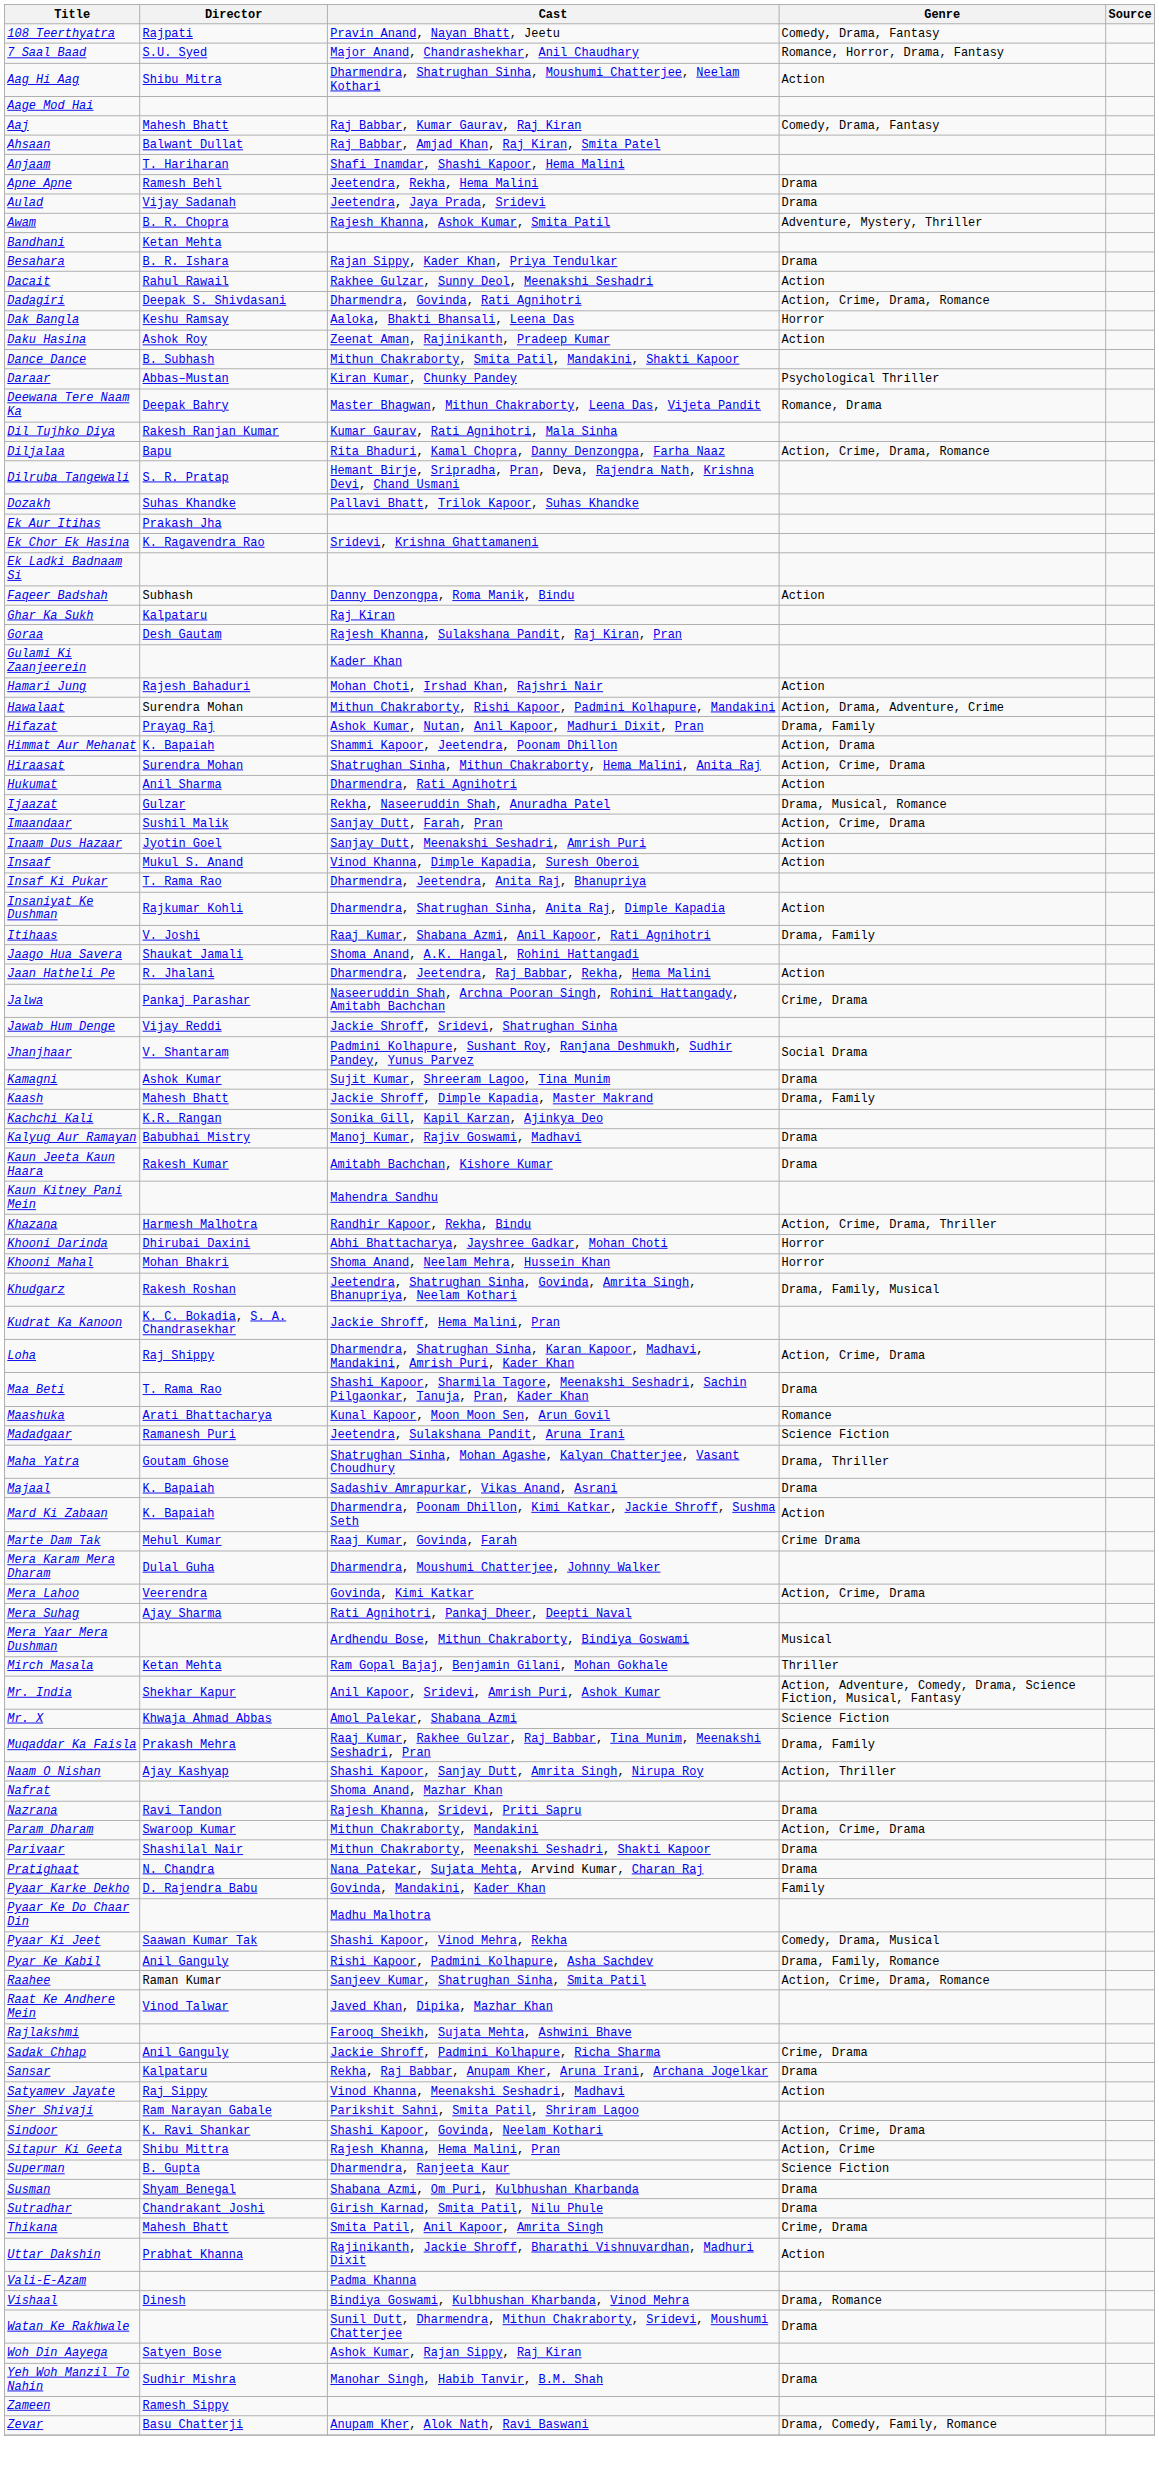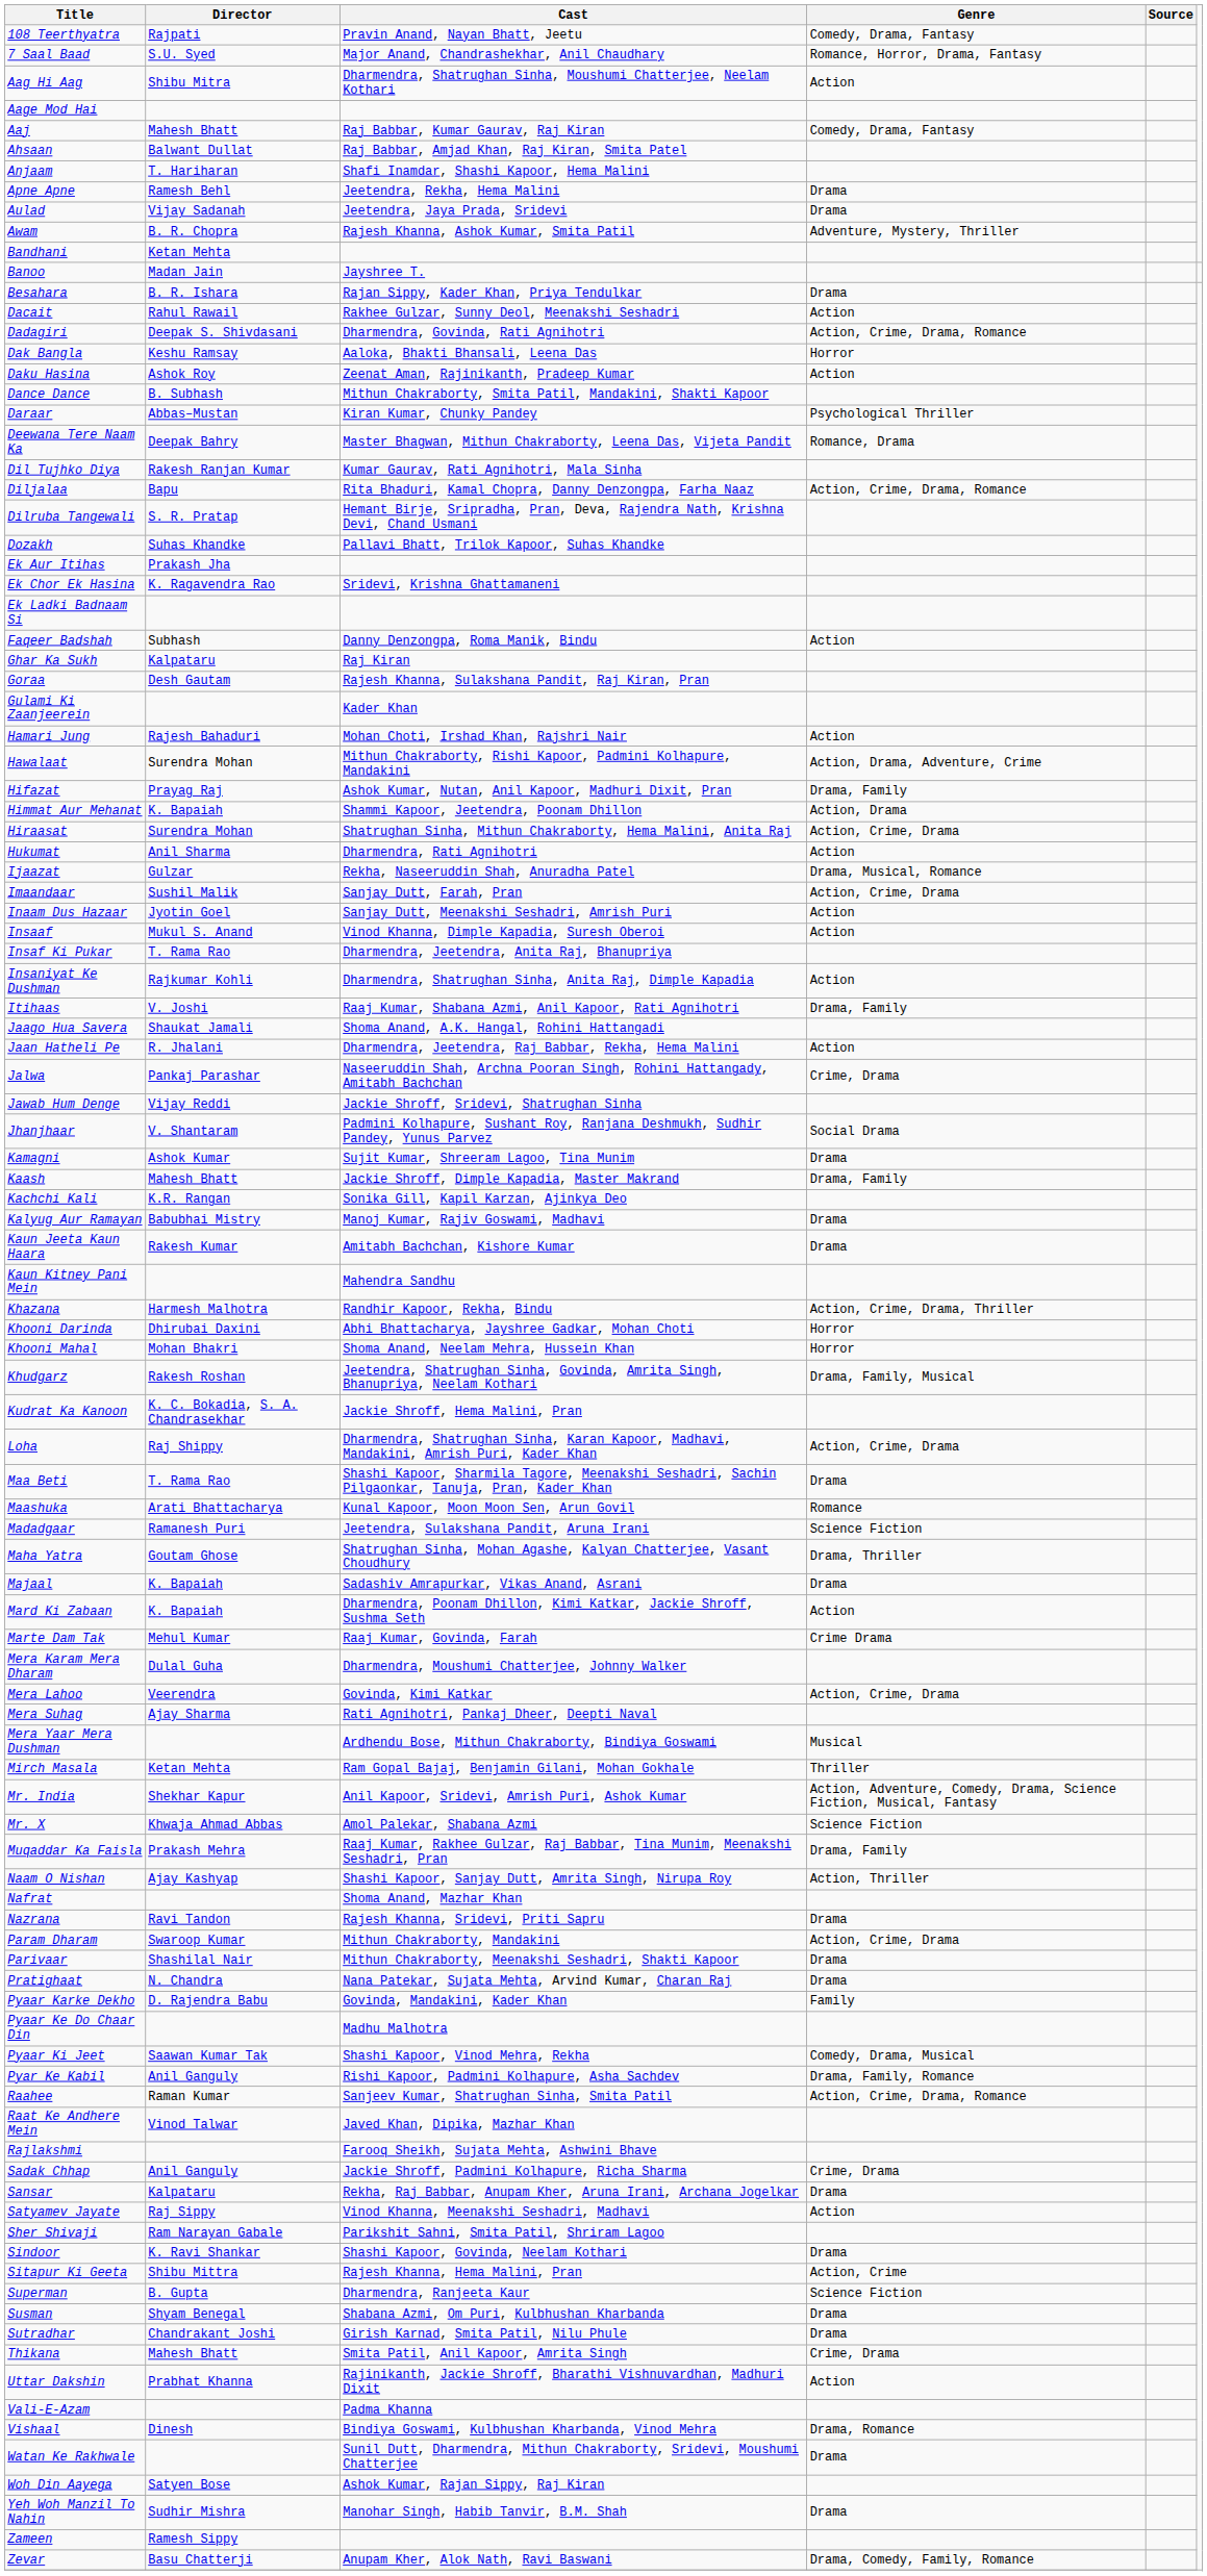+ row: Banoo | Madan Jain | Jayshree T.
Sindoor | Genre: Action, Crime, Drama -> Drama
